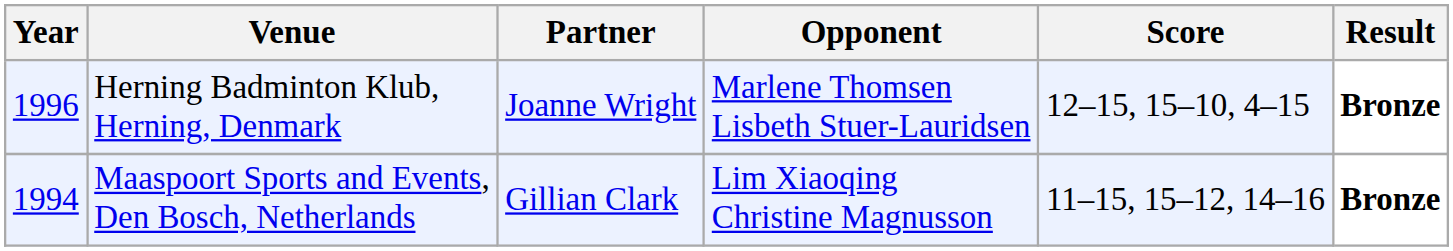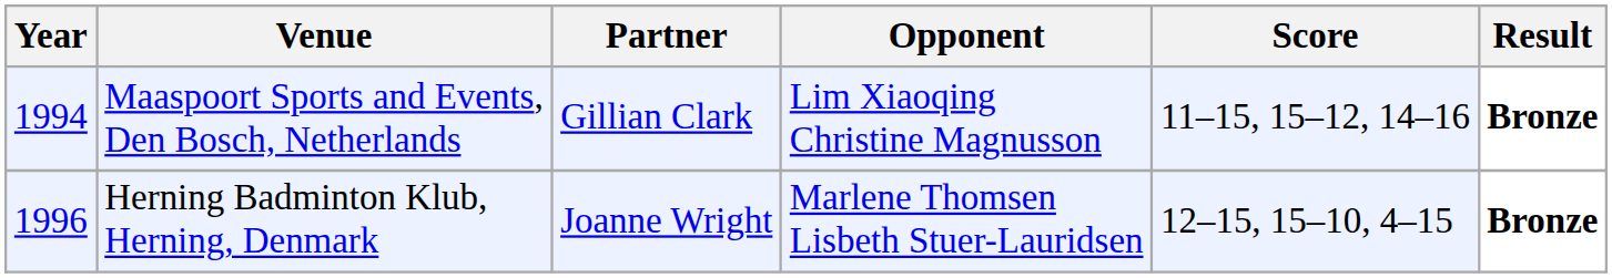rows swapped: Herning Badminton Klub, Herning, Denmark <-> Maaspoort Sports and Events, Den Bosch, Netherlands
